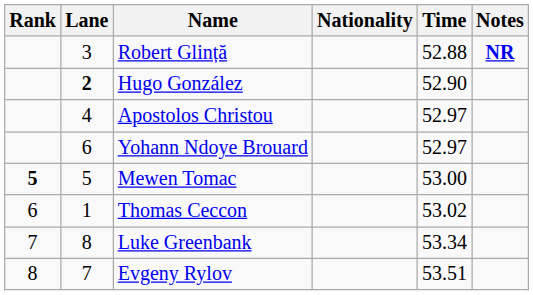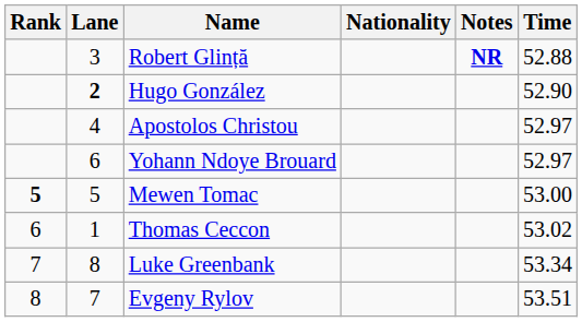columns swapped: Time <-> Notes
